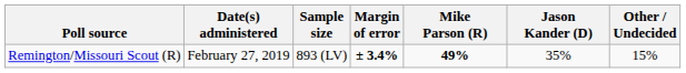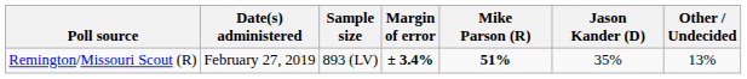Remington/Missouri Scout (R) | Mike Parson (R): 49% -> 51%
Remington/Missouri Scout (R) | Other / Undecided: 15% -> 13%
